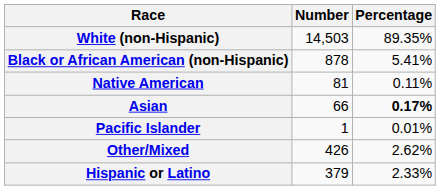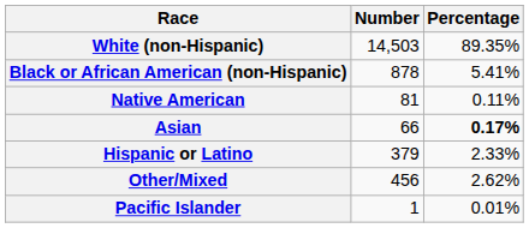rows swapped: Pacific Islander <-> Hispanic or Latino
Other/Mixed | Number: 426 -> 456
